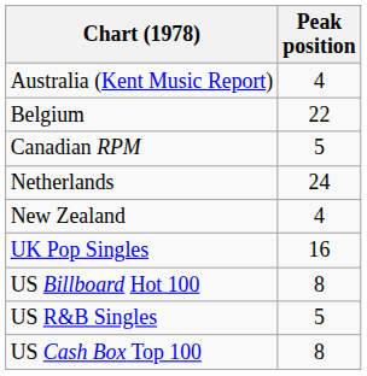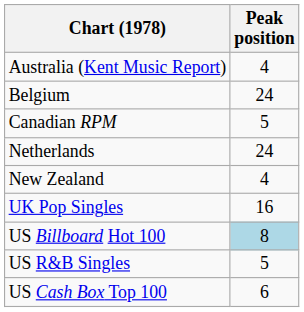Belgium | Peak position: 22 -> 24
US Billboard Hot 100 | Peak position: no background -> lightblue background
US Cash Box Top 100 | Peak position: 8 -> 6
